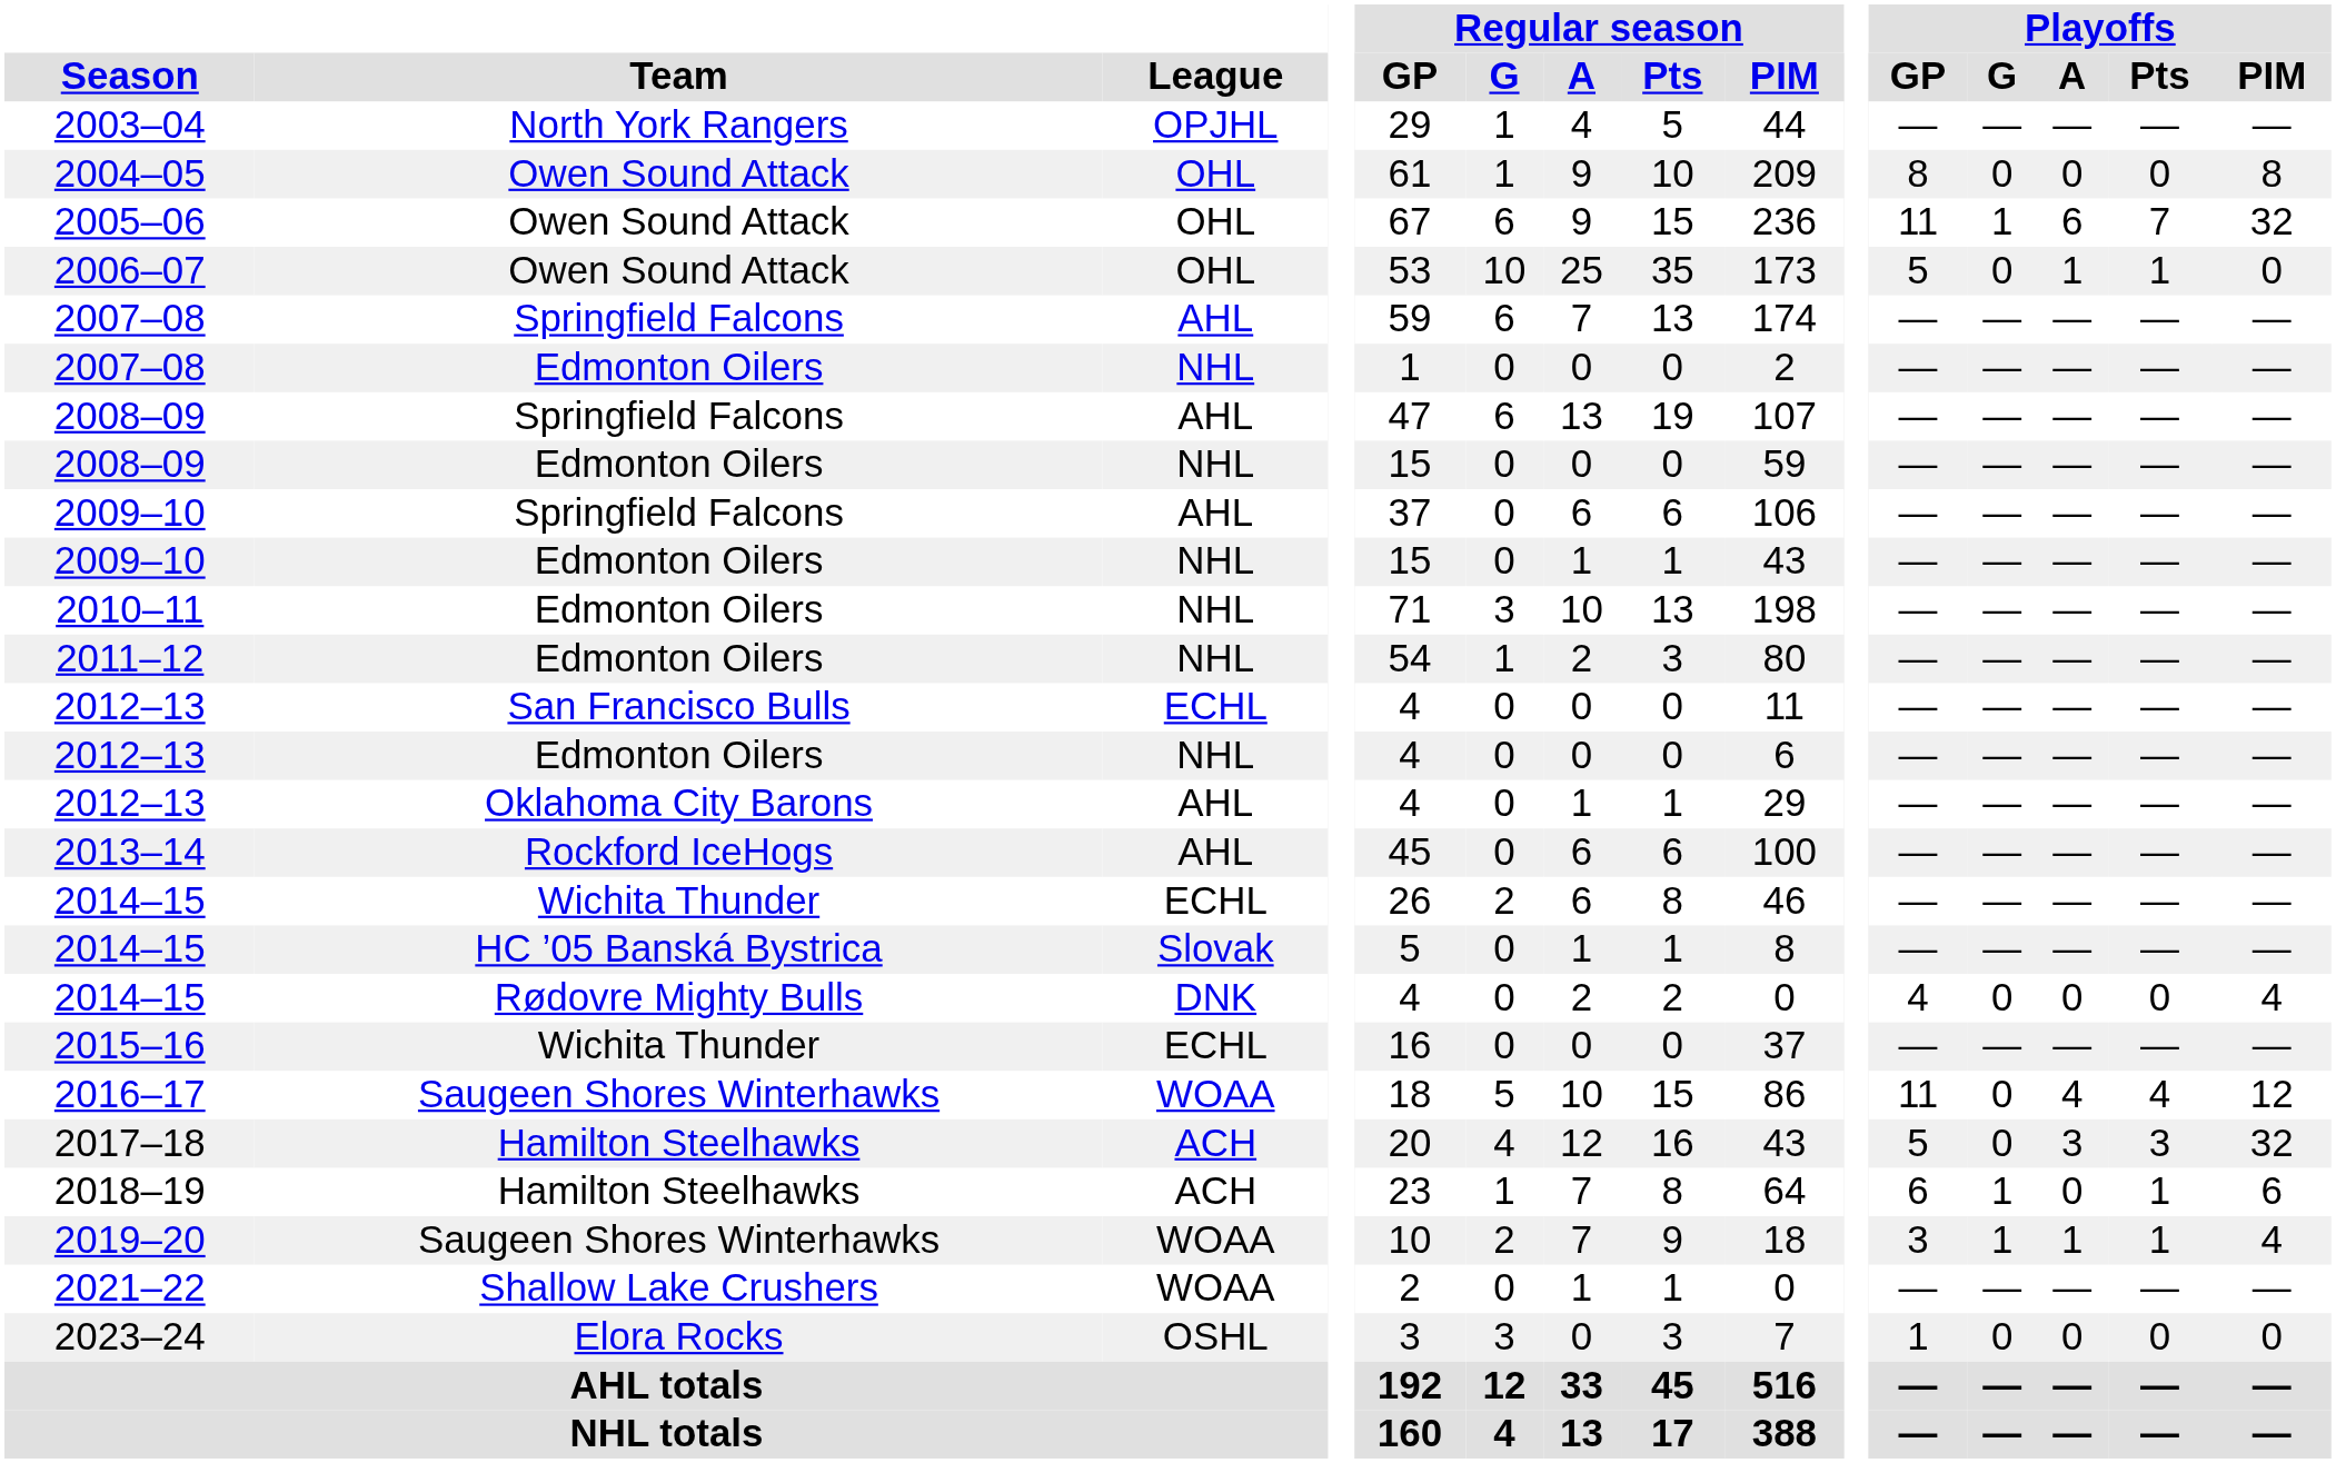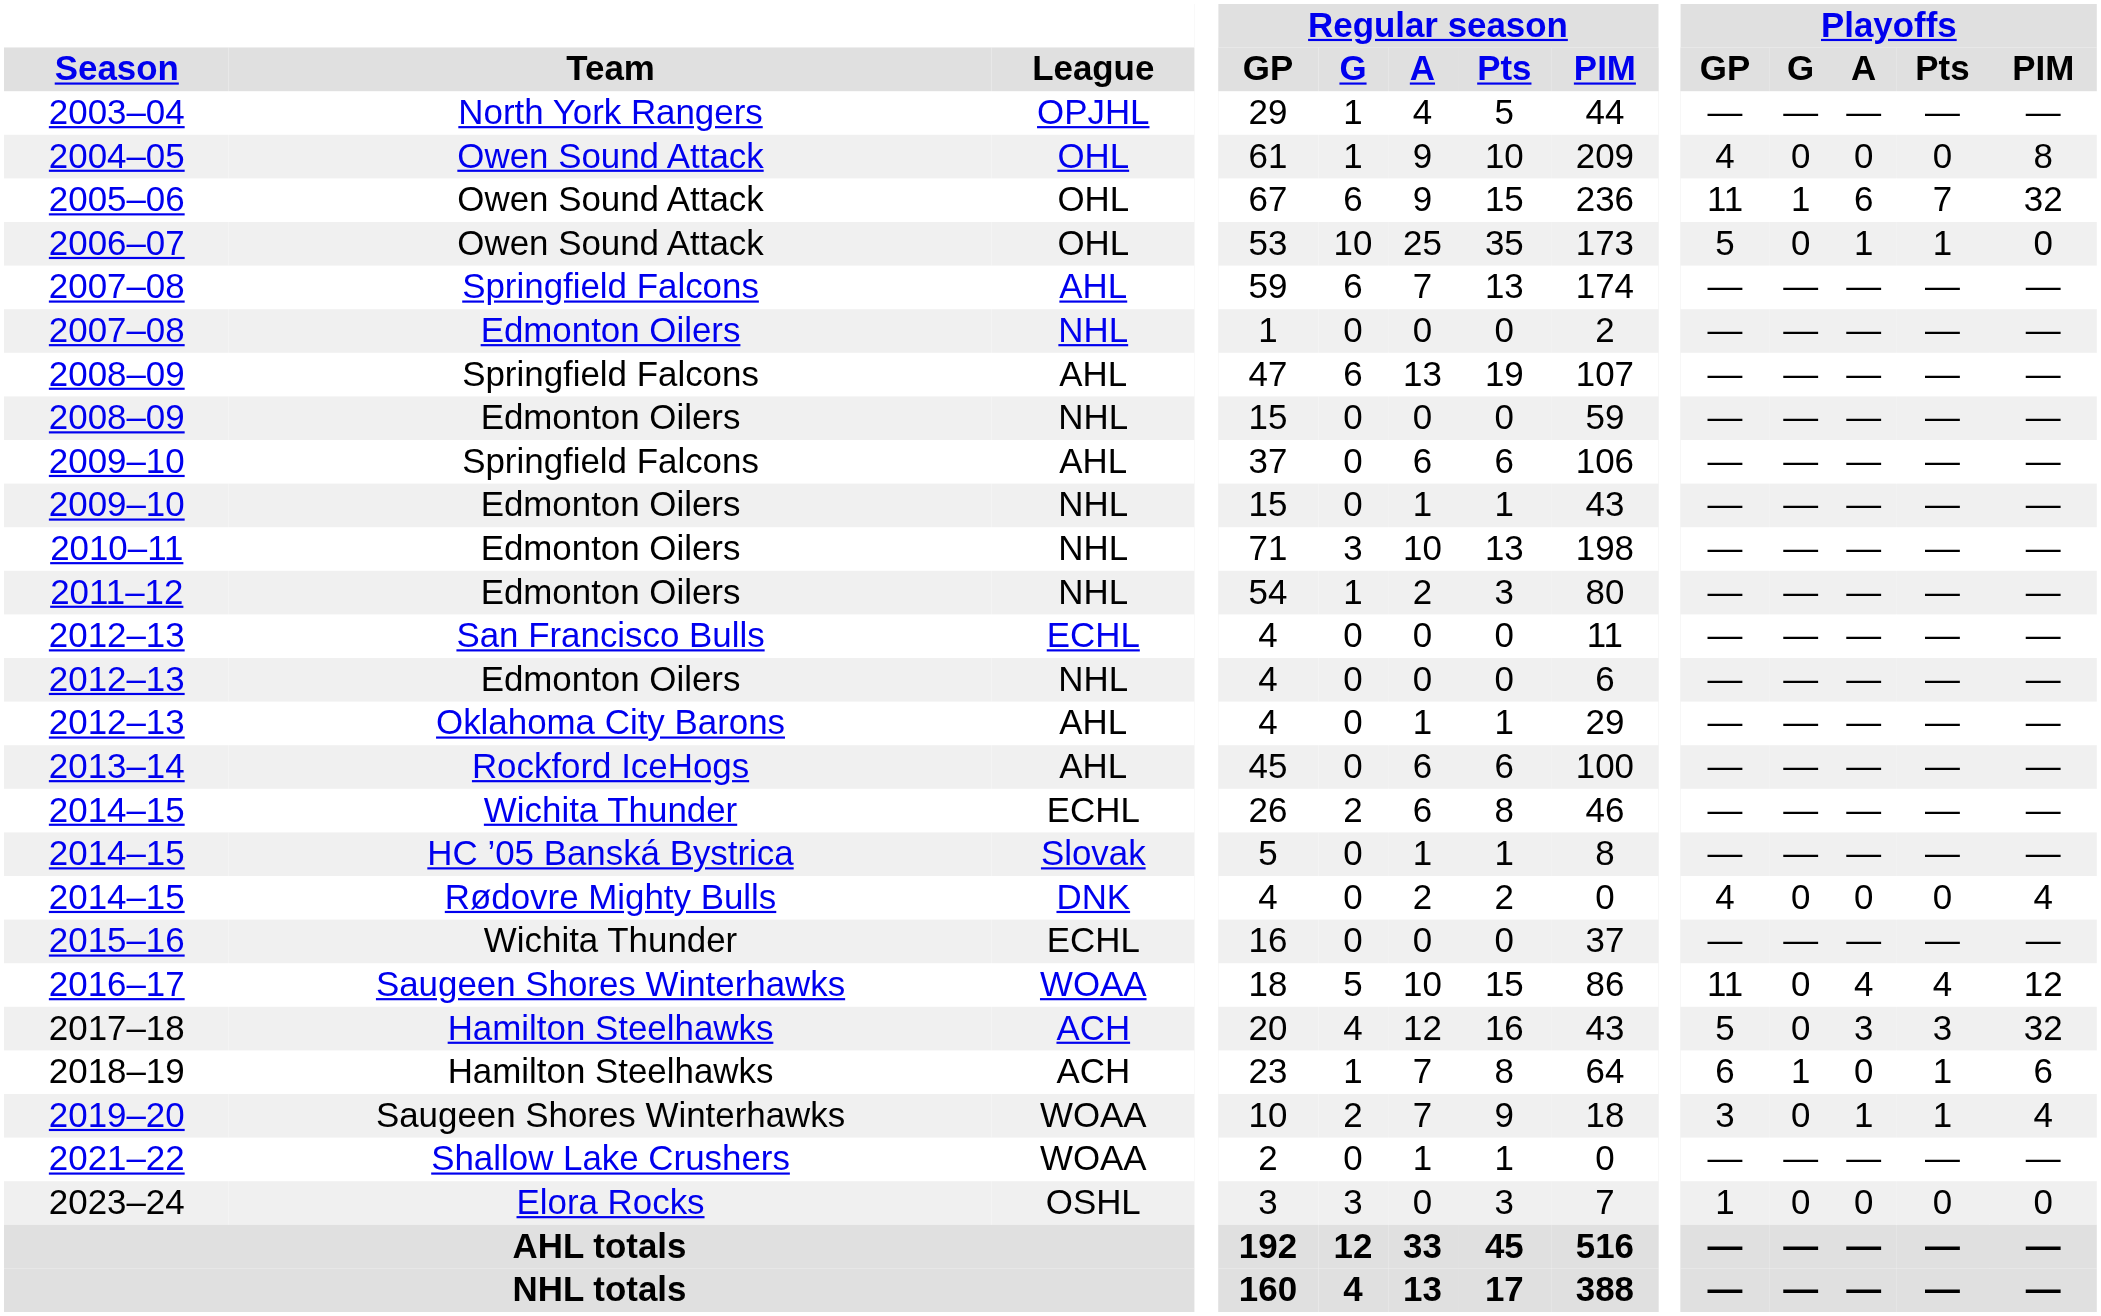2004–05 | Playoffs / GP: 8 -> 4
2019–20 | Playoffs / G: 1 -> 0
